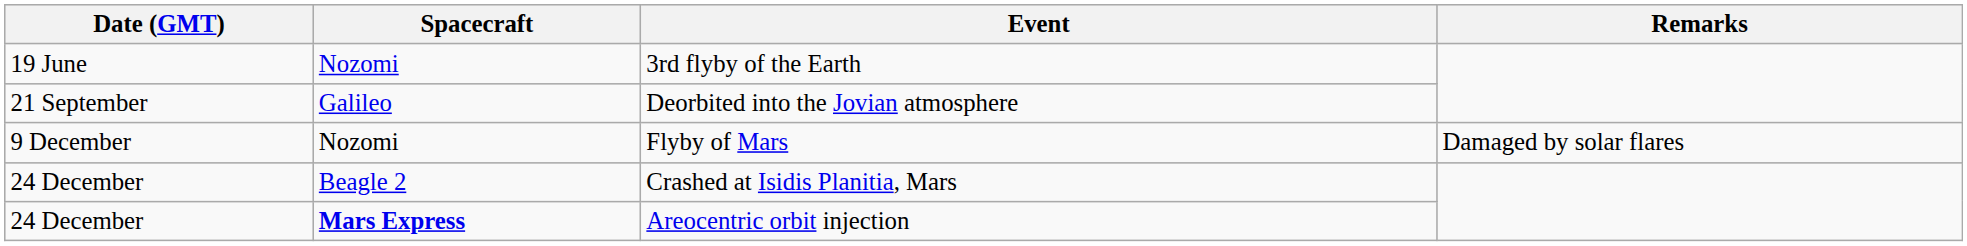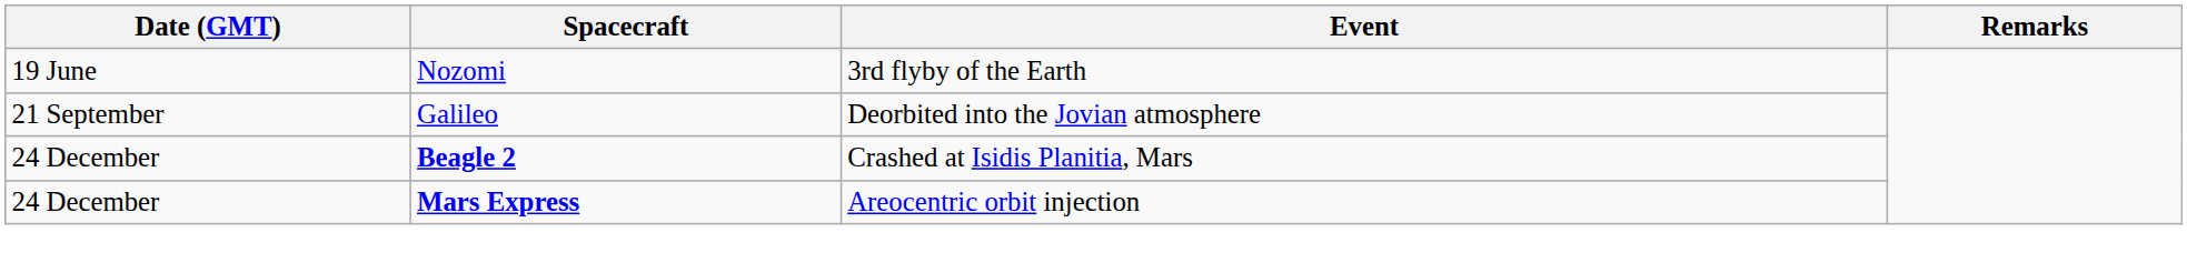- row: 9 December | Nozomi | Flyby of Mars | Damaged by solar flares
Crashed at Isidis Planitia, Mars | Spacecraft: normal -> bold
